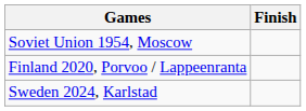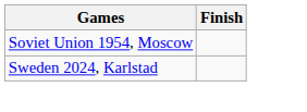- row: Finland 2020, Porvoo / Lappeenranta
